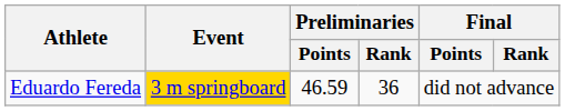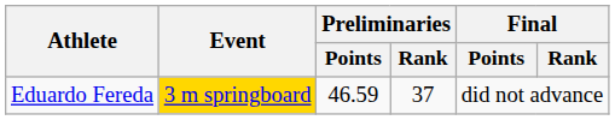Eduardo Fereda | Preliminaries / Rank: 36 -> 37
